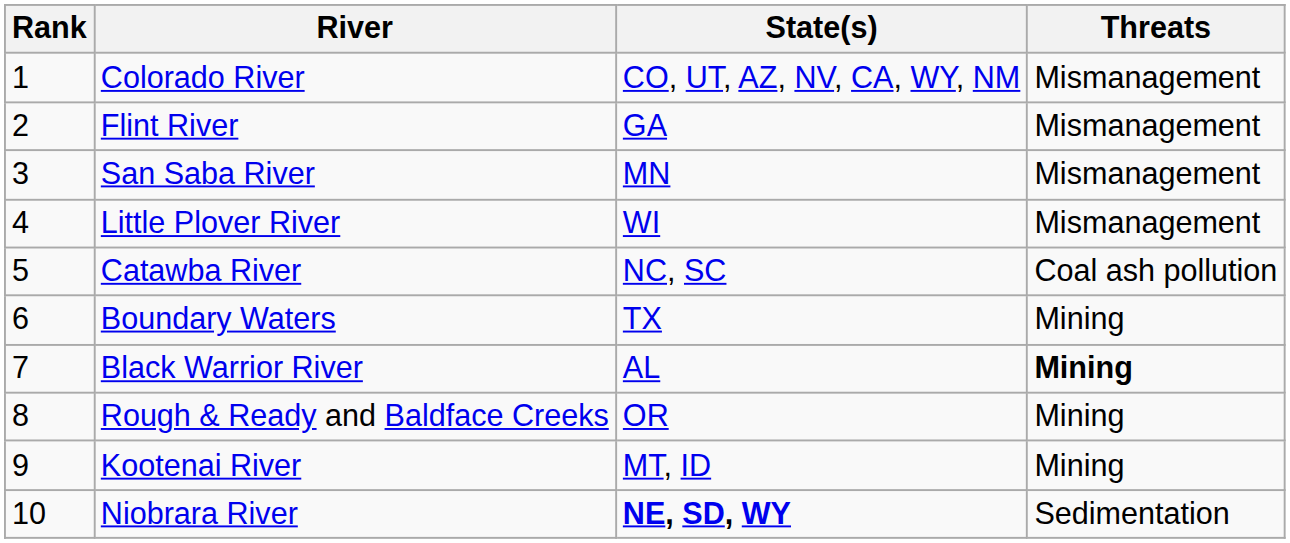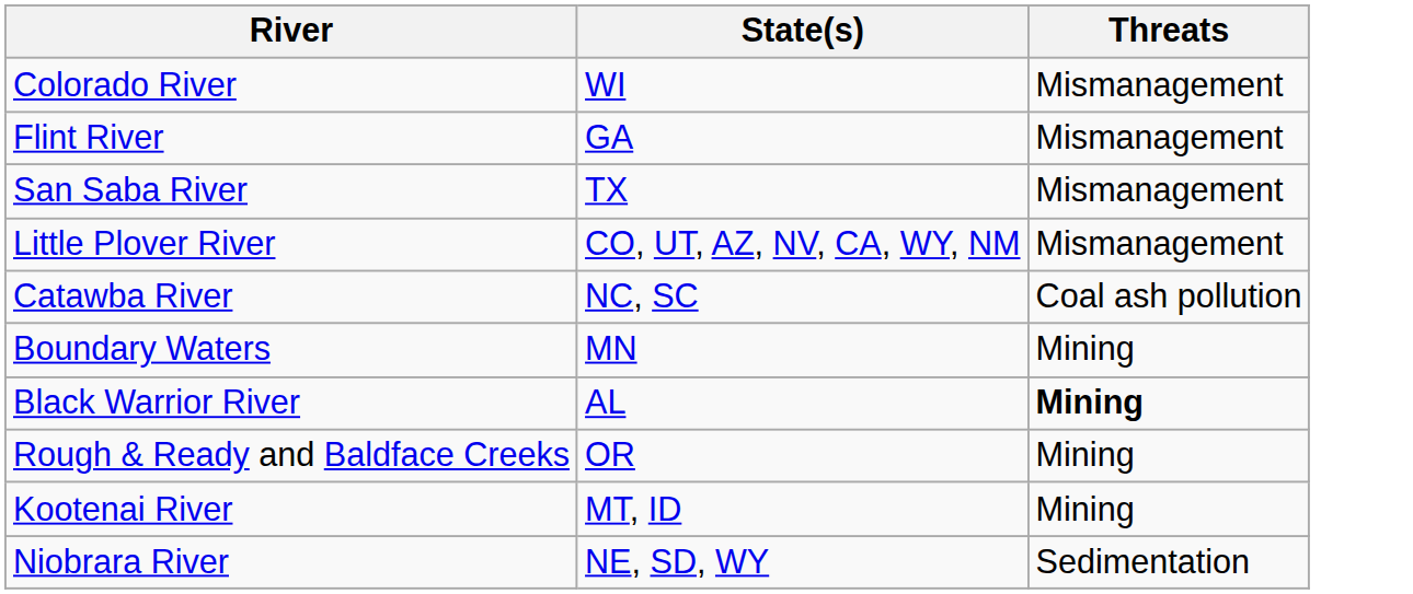- column: Rank | 1 | 2 | 3 | 4 | 5 | 6 | 7 | 8 | 9 | 10
Colorado River | State(s): CO, UT, AZ, NV, CA, WY, NM -> WI
San Saba River | State(s): MN -> TX
Little Plover River | State(s): WI -> CO, UT, AZ, NV, CA, WY, NM
Boundary Waters | State(s): TX -> MN
Niobrara River | State(s): bold -> normal
